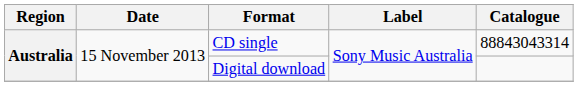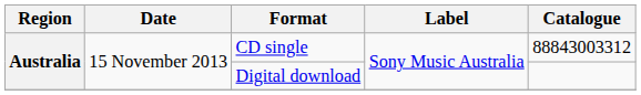CD single | Catalogue: 88843043314 -> 88843003312
